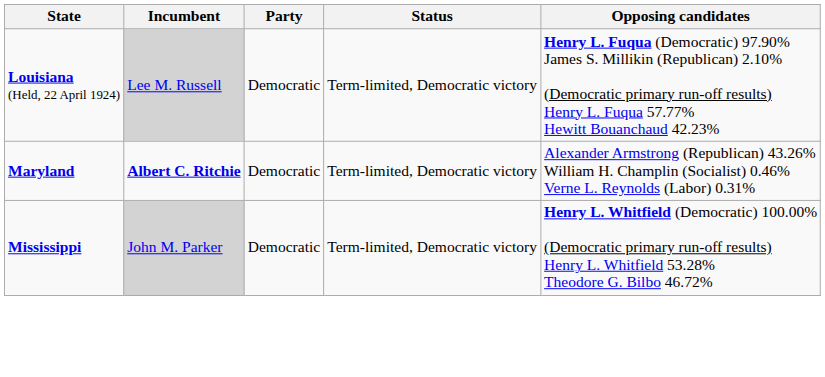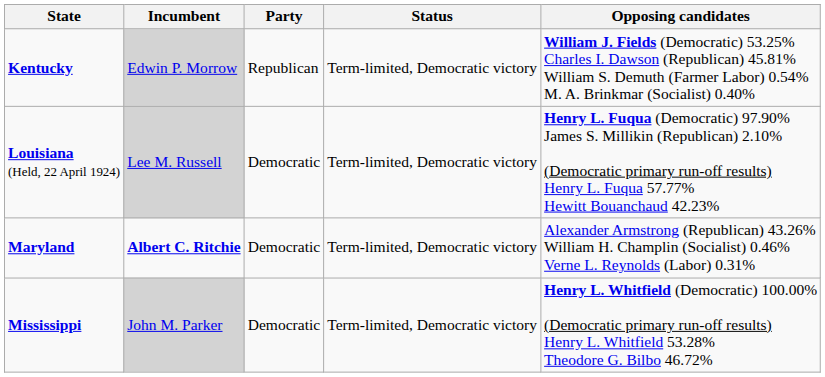+ row: Kentucky | Edwin P. Morrow | Republican | Term-limited, Democratic victory | William J. Fields (Democratic) 53.25% Charles I. Dawson (Republican) 45.81% William S. Demuth (Farmer Labor) 0.54% M. A. Brinkmar (Socialist) 0.40%
